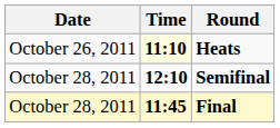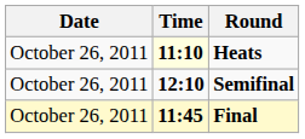Semifinal | Date: October 28, 2011 -> October 26, 2011
Final | Date: October 28, 2011 -> October 26, 2011
